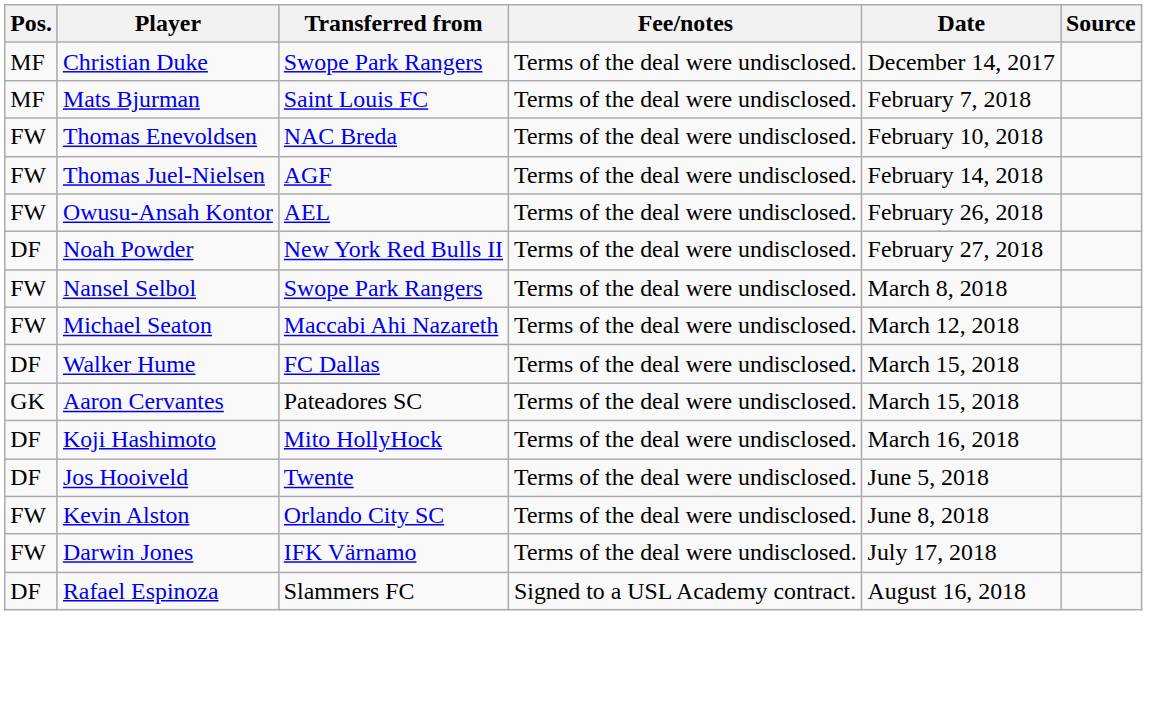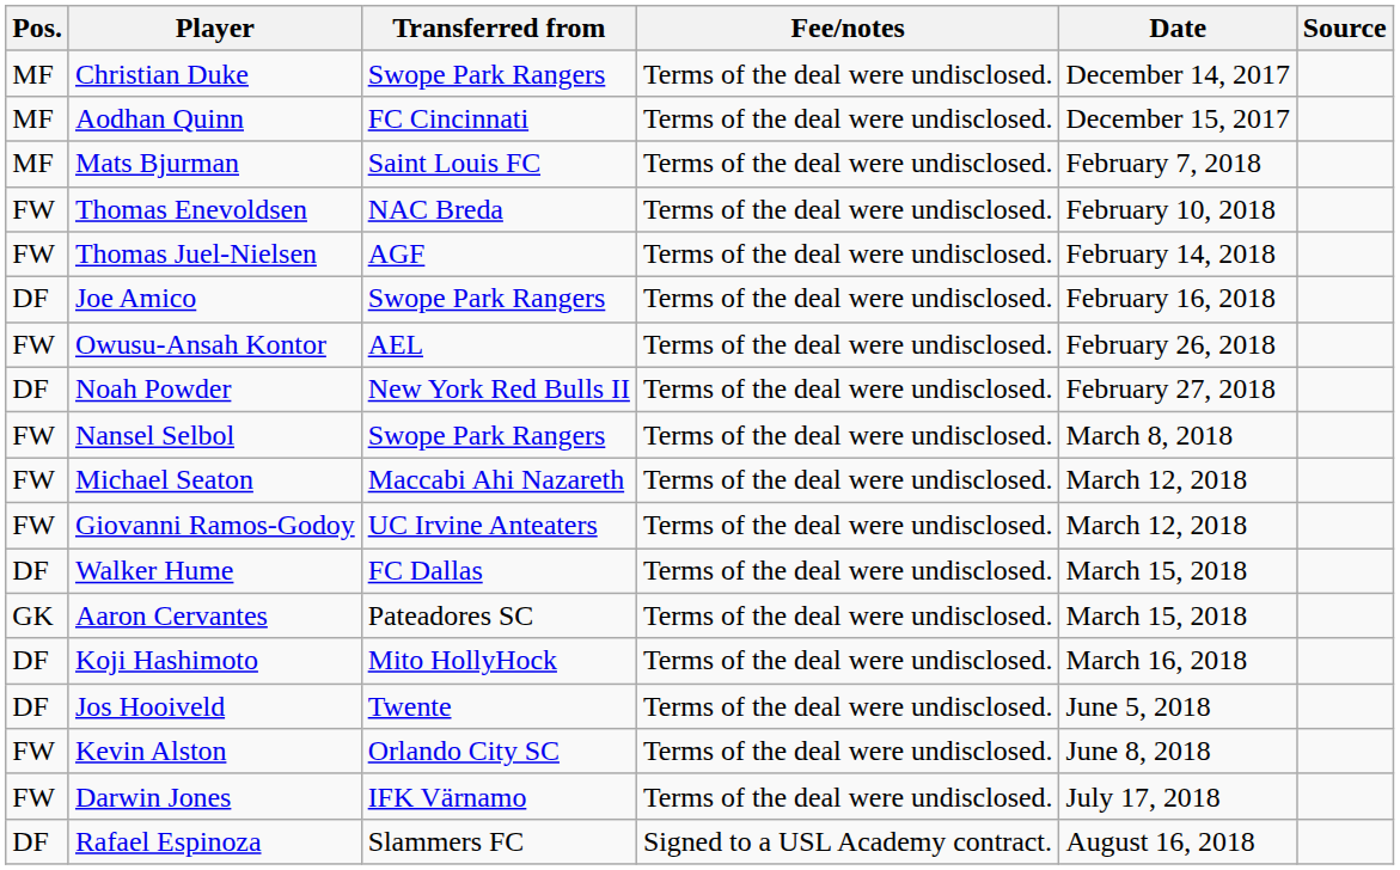+ row: MF | Aodhan Quinn | FC Cincinnati | Terms of the deal were undisclosed. | December 15, 2017
+ row: DF | Joe Amico | Swope Park Rangers | Terms of the deal were undisclosed. | February 16, 2018
+ row: FW | Giovanni Ramos-Godoy | UC Irvine Anteaters | Terms of the deal were undisclosed. | March 12, 2018
